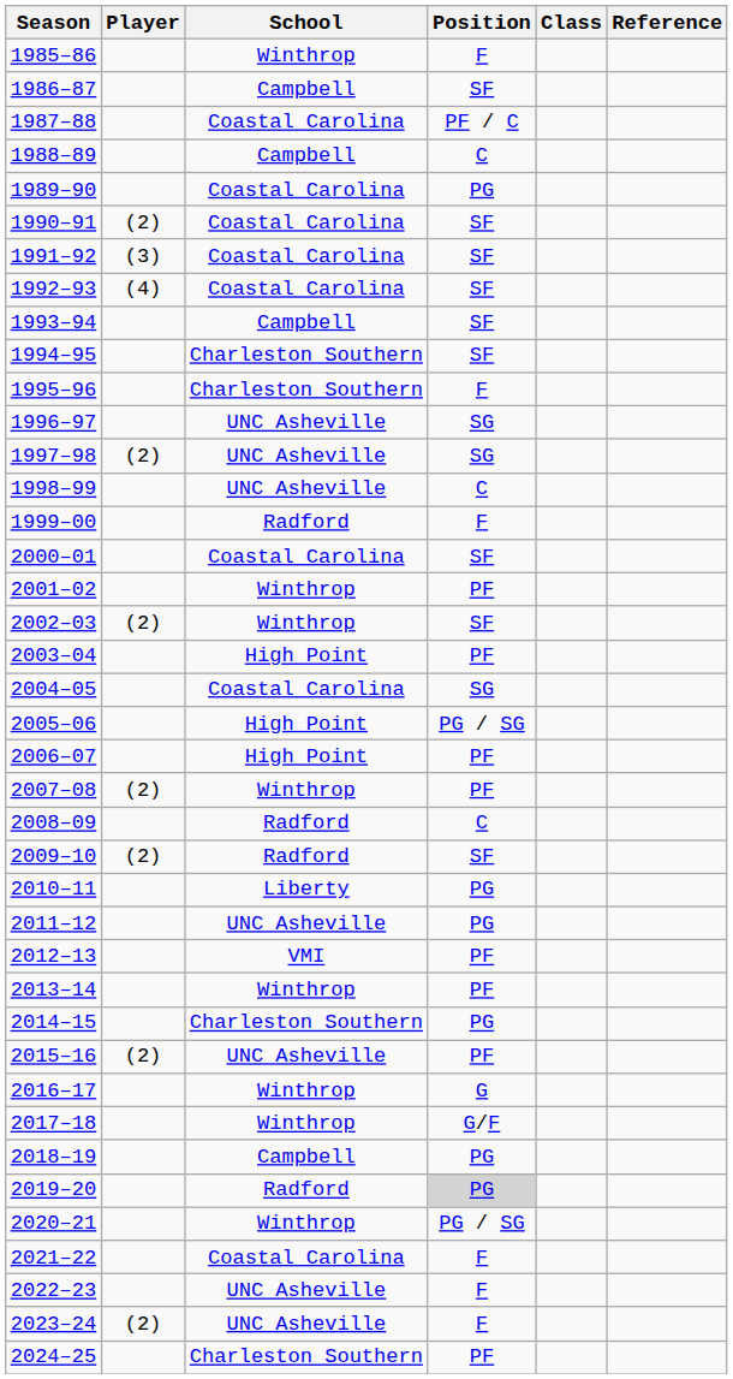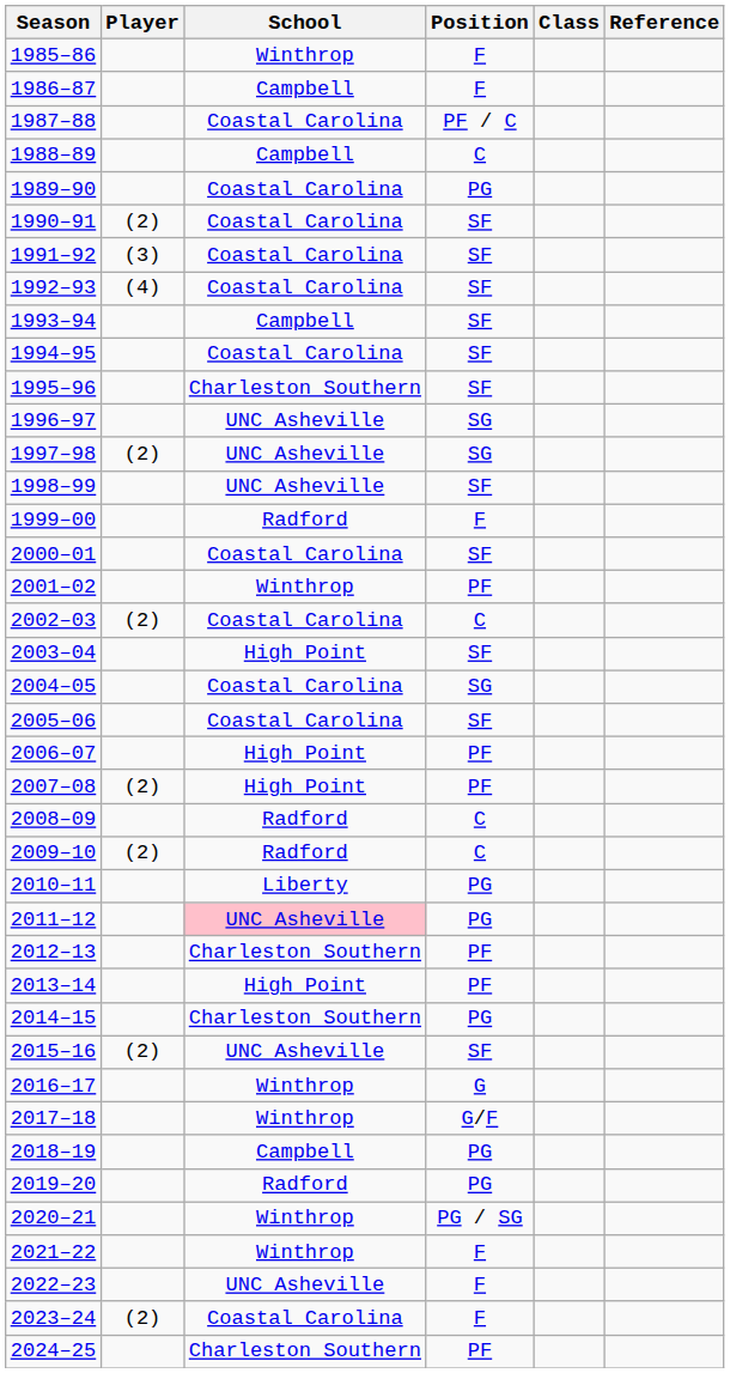1986–87 | Position: SF -> F
1994–95 | School: Charleston Southern -> Coastal Carolina
1995–96 | Position: F -> SF
1998–99 | Position: C -> SF
2002–03 | School: Winthrop -> Coastal Carolina
2002–03 | Position: SF -> C
2003–04 | Position: PF -> SF
2005–06 | School: High Point -> Coastal Carolina
2005–06 | Position: PG / SG -> SF
2007–08 | School: Winthrop -> High Point
2009–10 | Position: SF -> C
2011–12 | School: no background -> pink background
2012–13 | School: VMI -> Charleston Southern
2013–14 | School: Winthrop -> High Point
2015–16 | Position: PF -> SF
2019–20 | Position: lightgrey background -> no background
2021–22 | School: Coastal Carolina -> Winthrop
2023–24 | School: UNC Asheville -> Coastal Carolina
